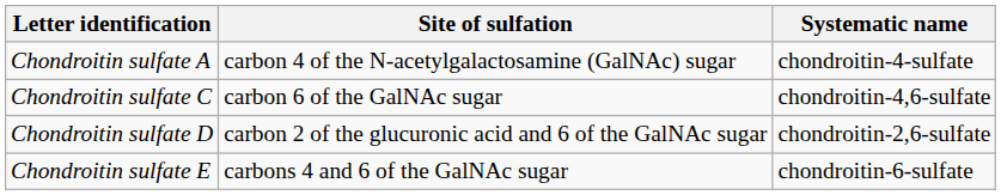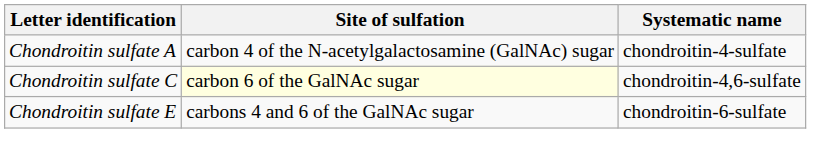Chondroitin sulfate C | Site of sulfation: no background -> lightyellow background
- row: Chondroitin sulfate D | carbon 2 of the glucuronic acid and 6 of the GalNAc sugar | chondroitin-2,6-sulfate
